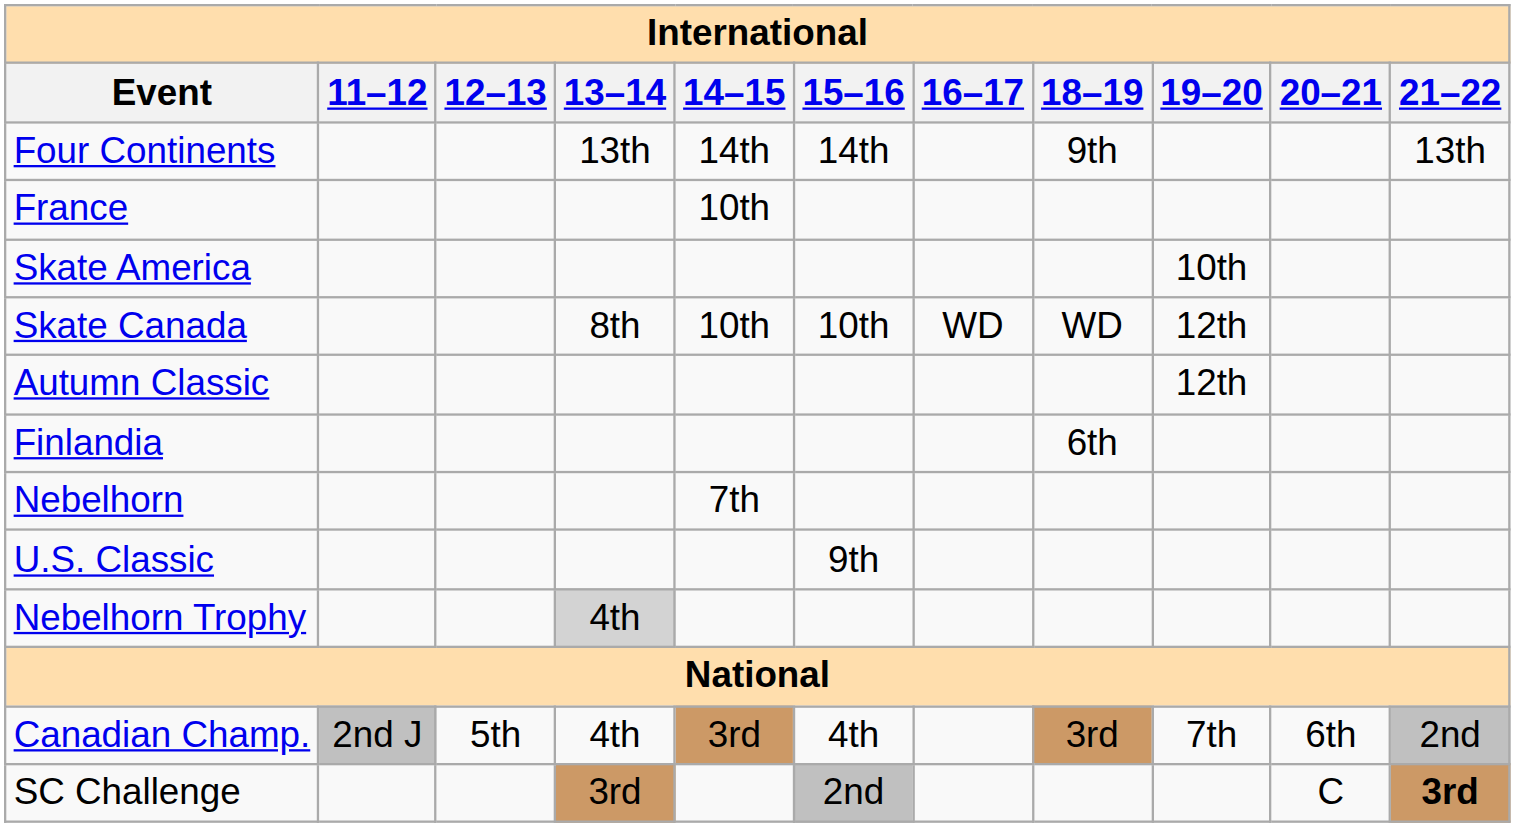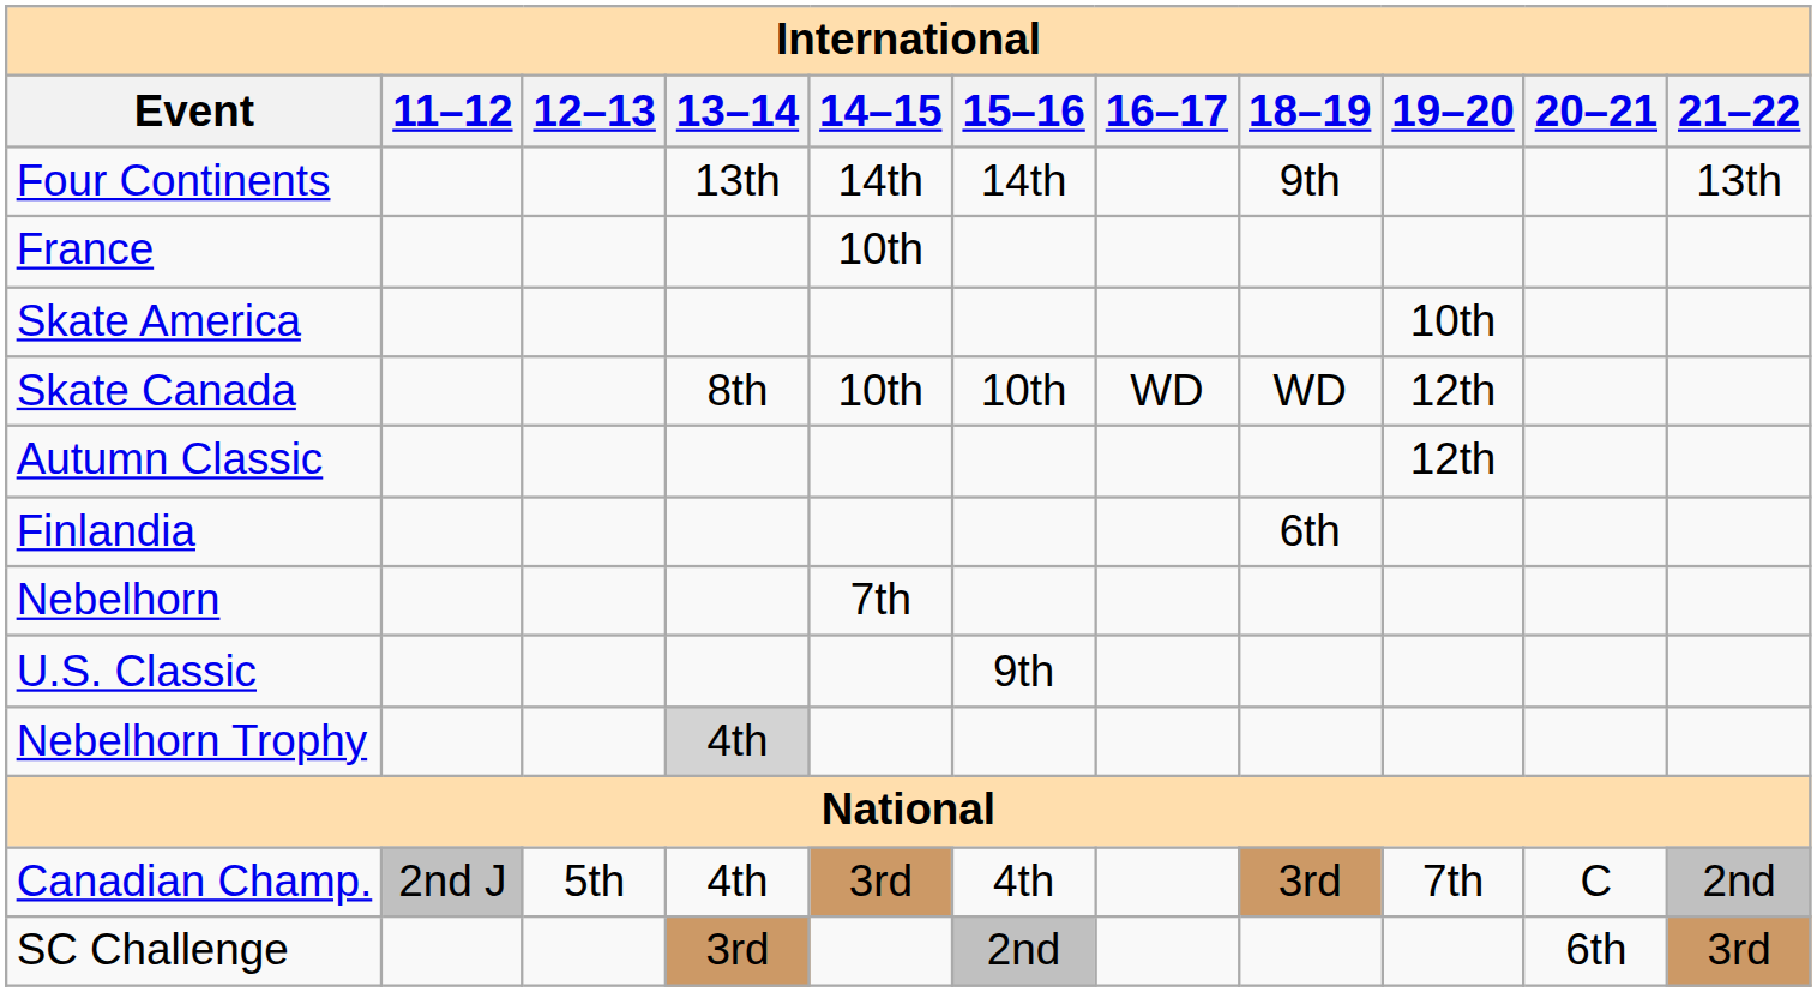Canadian Champ. | 20–21: 6th -> C
SC Challenge | 20–21: C -> 6th
SC Challenge | 21–22: bold -> normal
